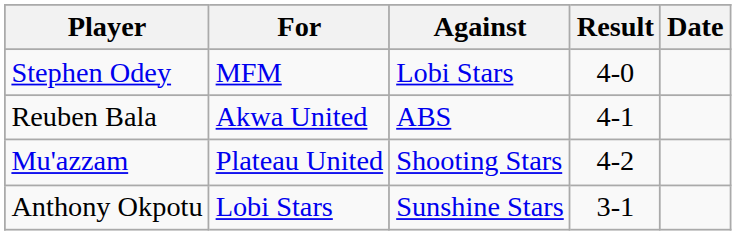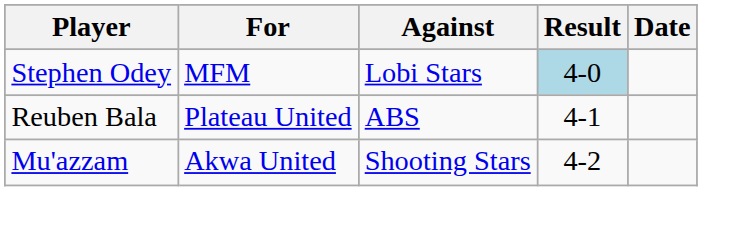Stephen Odey | Result: no background -> lightblue background
Reuben Bala | For: Akwa United -> Plateau United
Mu'azzam | For: Plateau United -> Akwa United
- row: Anthony Okpotu | Lobi Stars | Sunshine Stars | 3-1
